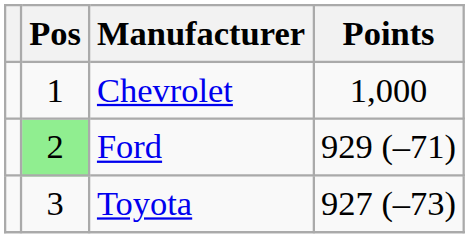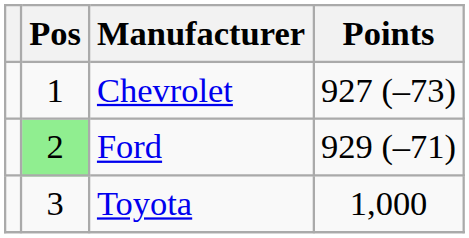Chevrolet | Points: 1,000 -> 927 (–73)
Toyota | Points: 927 (–73) -> 1,000
